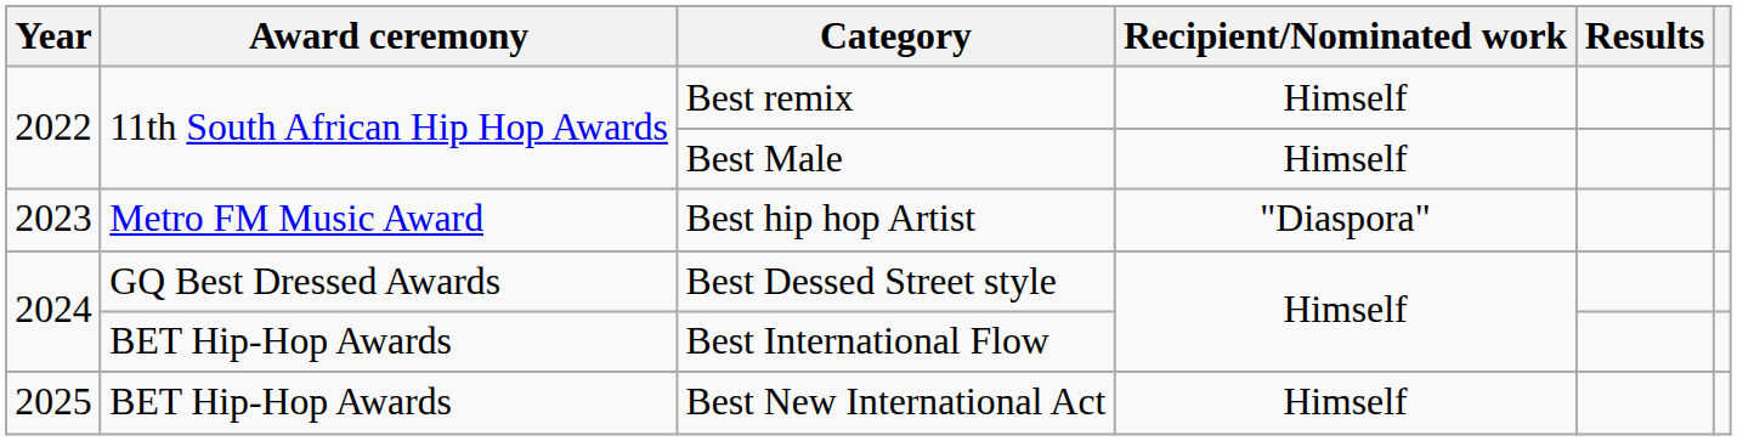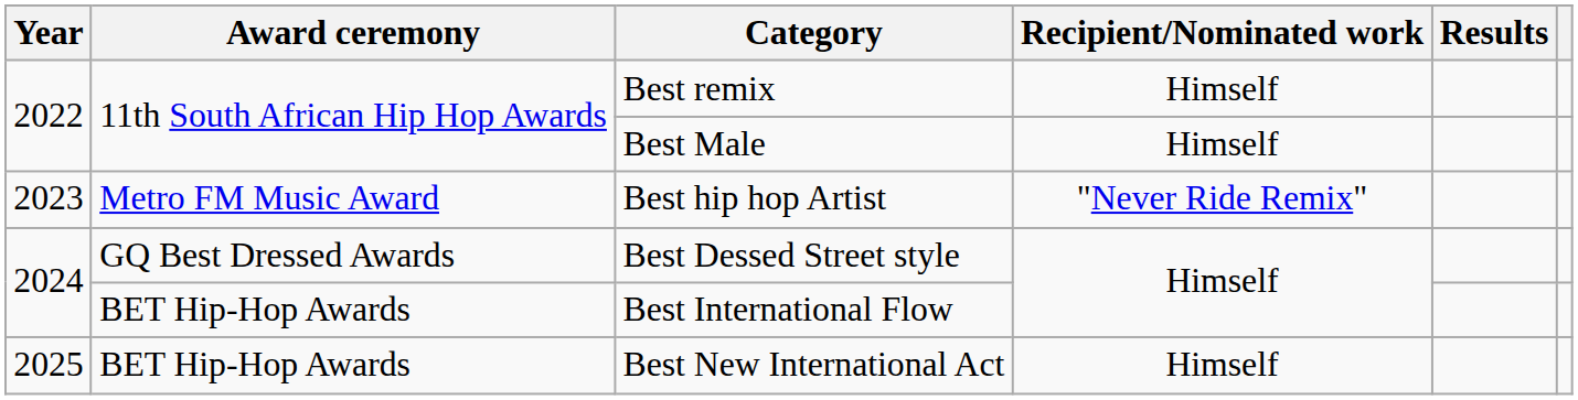Best hip hop Artist | Recipient/Nominated work: "Diaspora" -> "Never Ride Remix"
